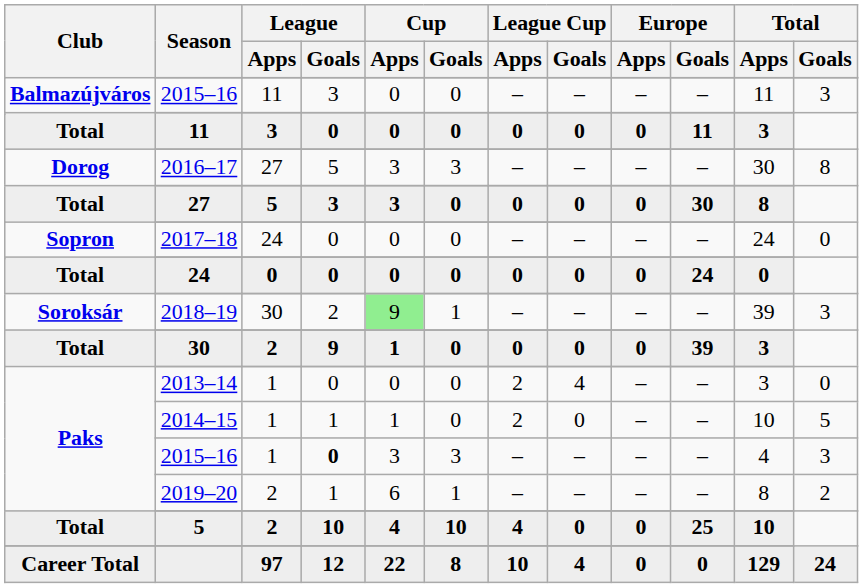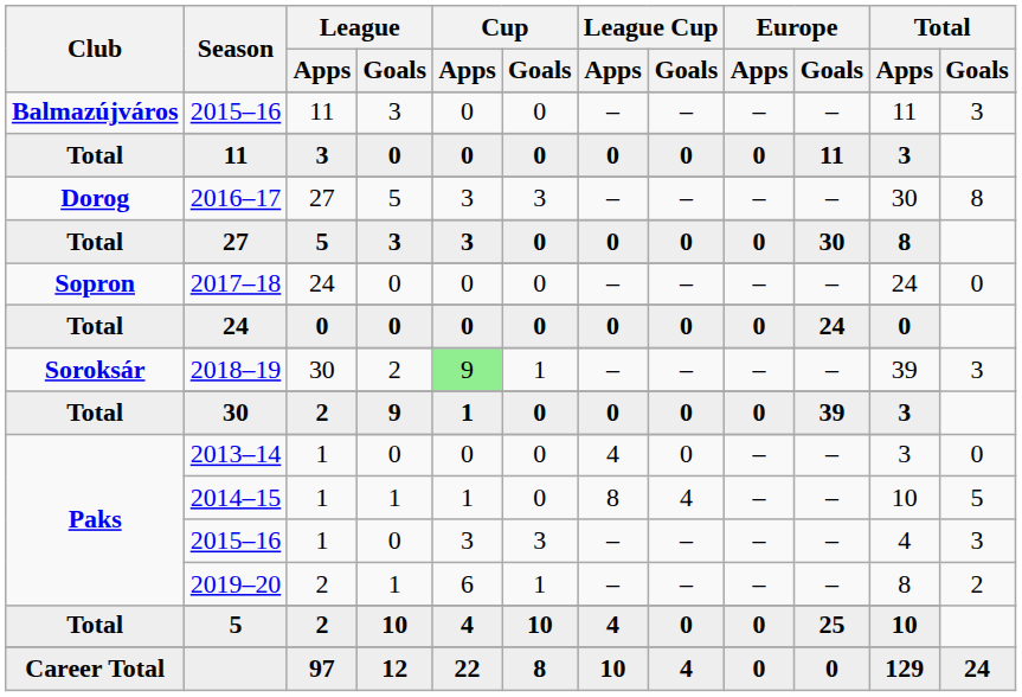2013–14 | League Cup / Apps: 2 -> 4
2013–14 | League Cup / Goals: 4 -> 0
2014–15 | League Cup / Apps: 2 -> 8
2014–15 | League Cup / Goals: 0 -> 4
Paks / 2015–16 | League / Goals: bold -> normal
